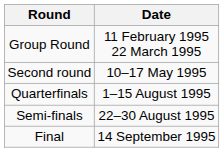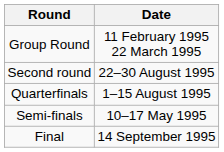Second round | Date: 10–17 May 1995 -> 22–30 August 1995
Semi-finals | Date: 22–30 August 1995 -> 10–17 May 1995
